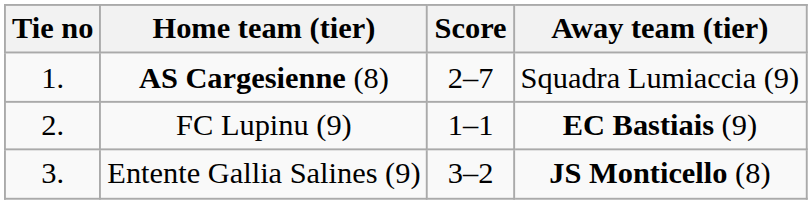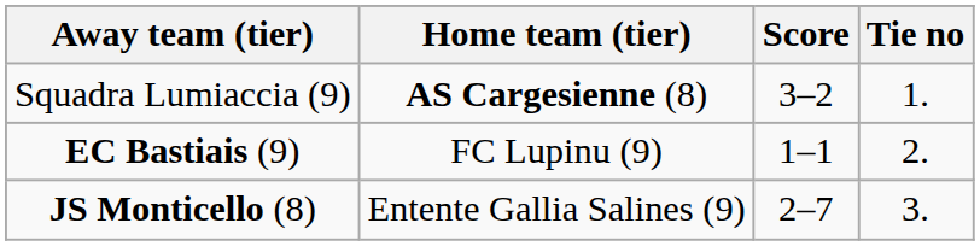columns swapped: Tie no <-> Away team (tier)
AS Cargesienne (8) | Score: 2–7 -> 3–2
Entente Gallia Salines (9) | Score: 3–2 -> 2–7
